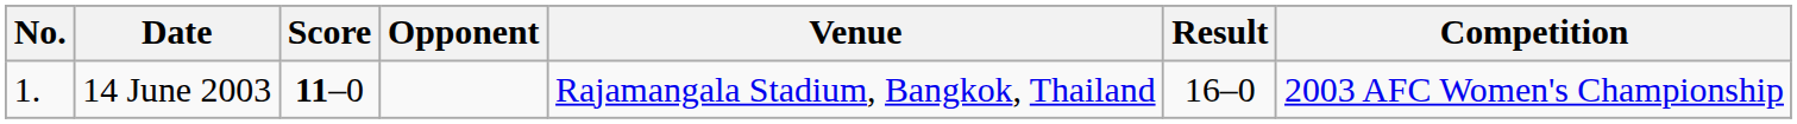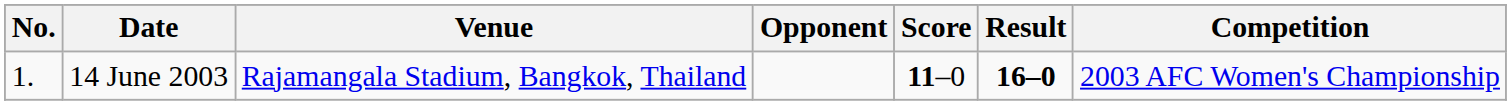columns swapped: Venue <-> Score
14 June 2003 | Result: normal -> bold
